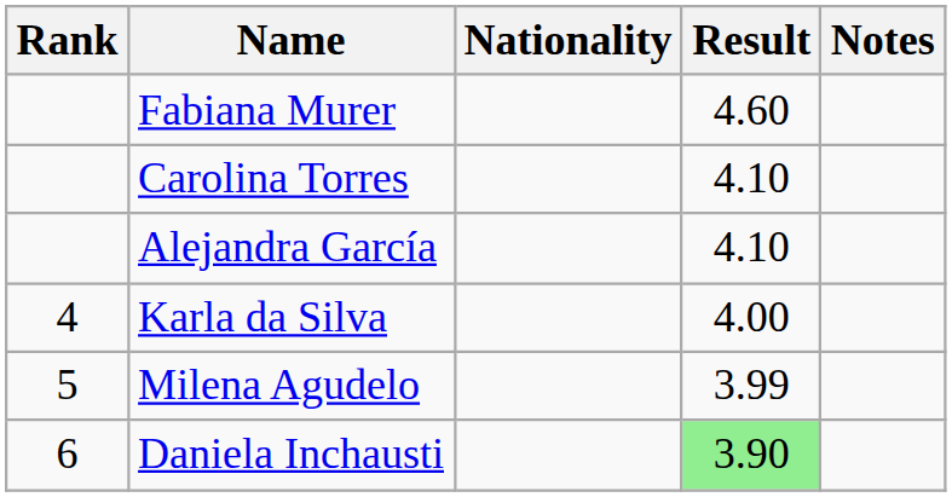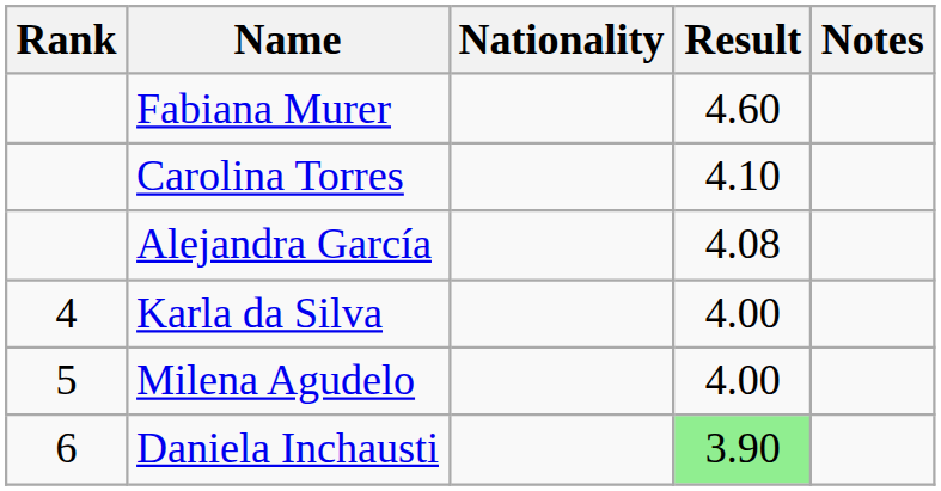Alejandra García | Result: 4.10 -> 4.08
Milena Agudelo | Result: 3.99 -> 4.00
